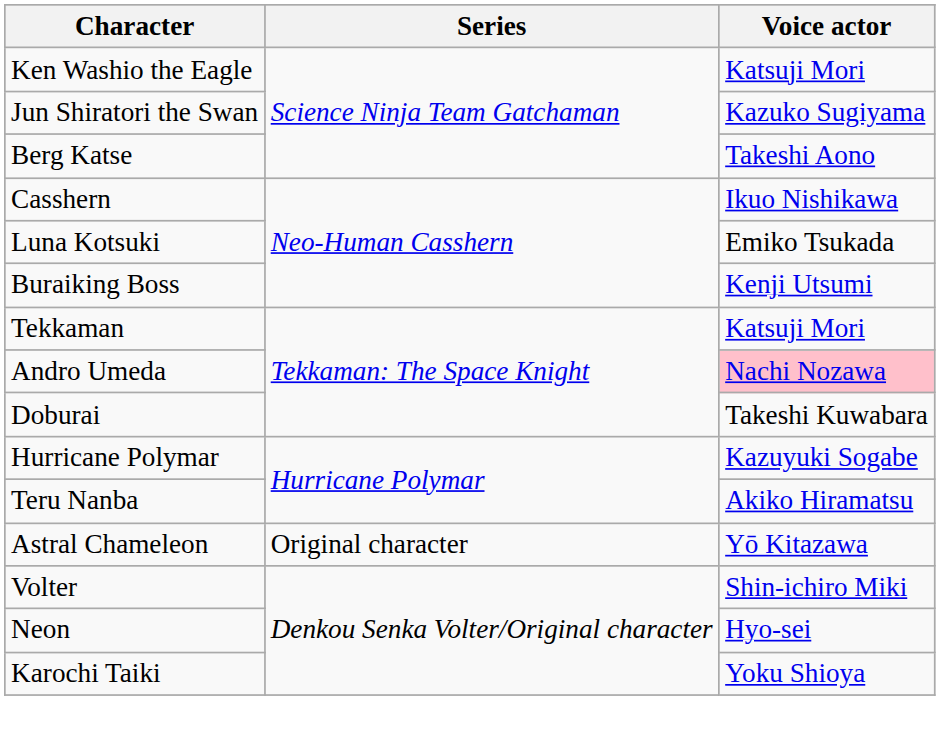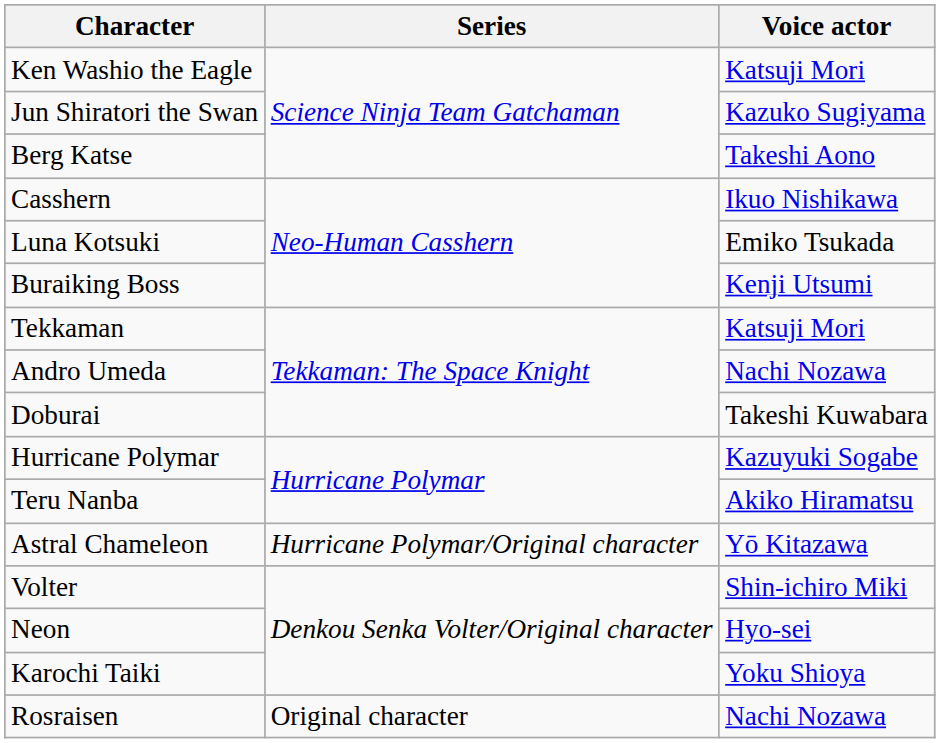Andro Umeda | Voice actor: pink background -> no background
Astral Chameleon | Series: Original character -> Hurricane Polymar/Original character
+ row: Rosraisen | Original character | Nachi Nozawa
